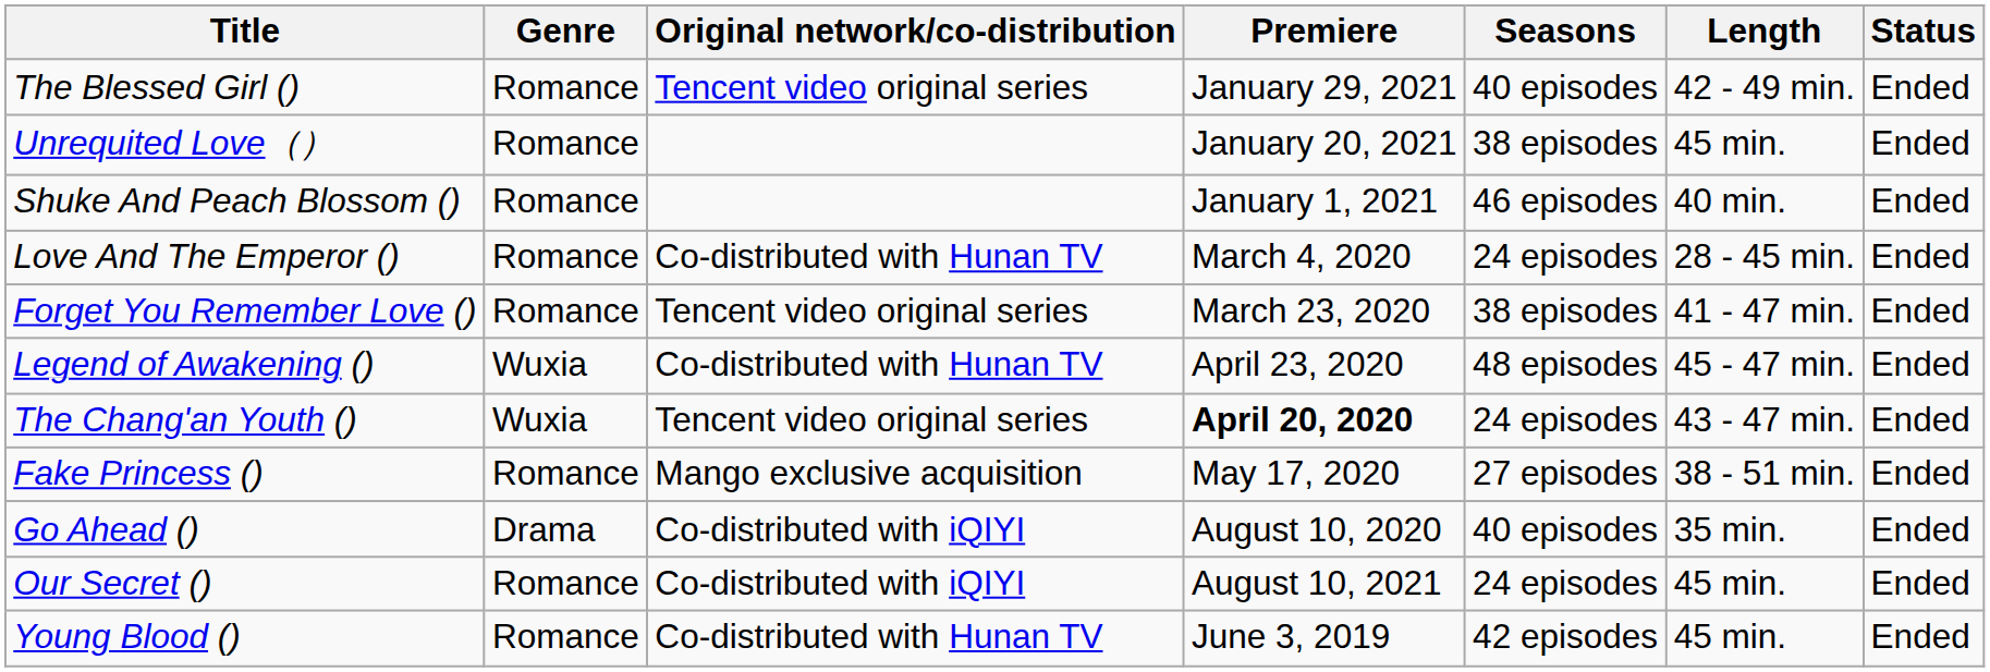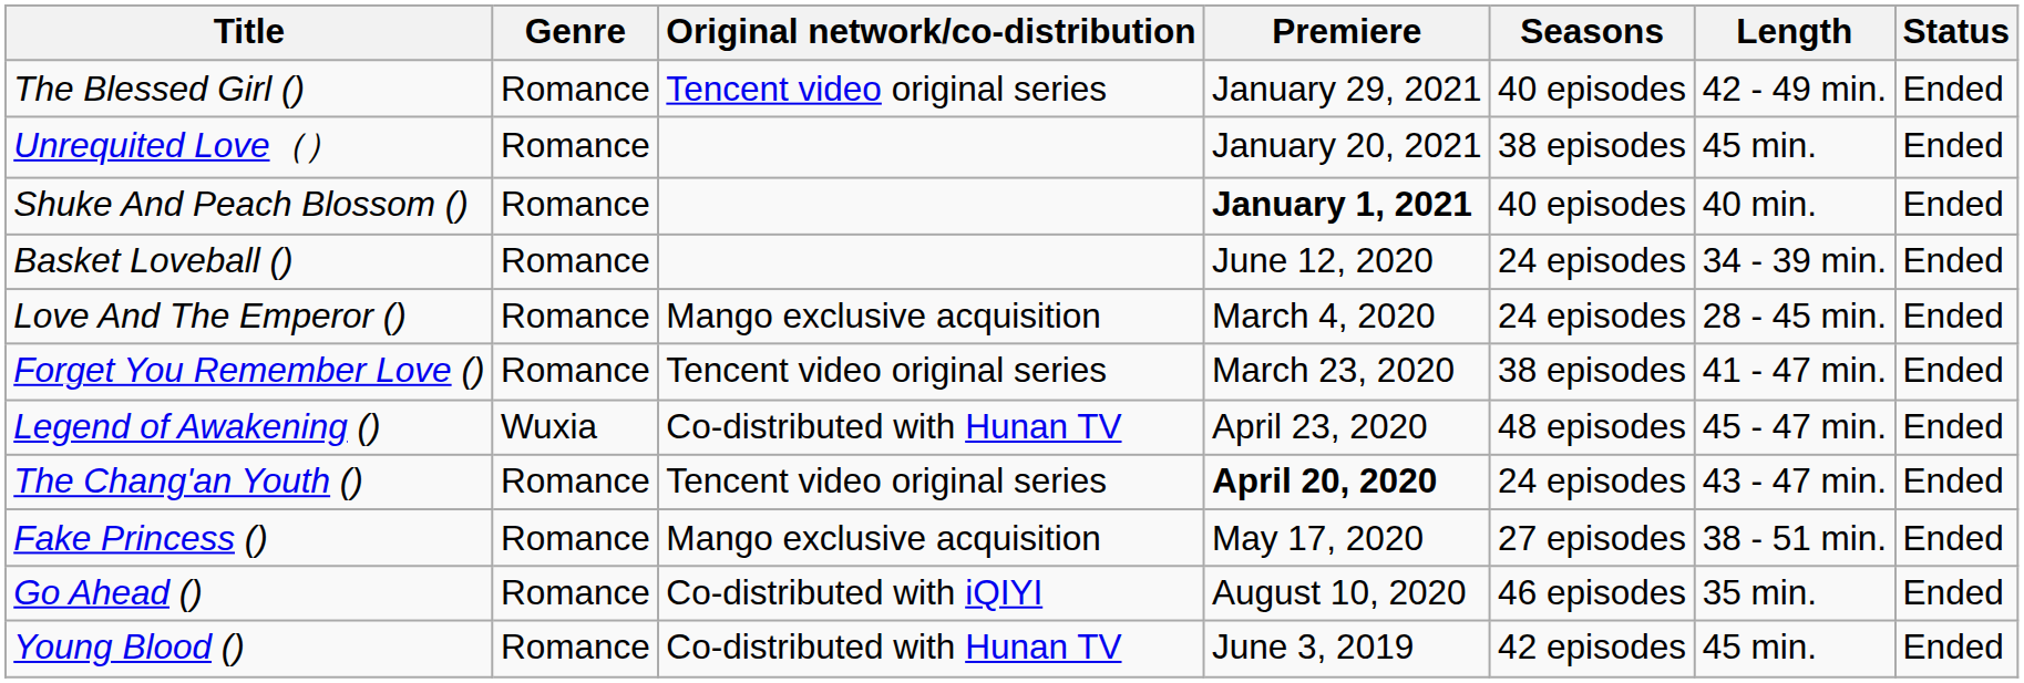Shuke And Peach Blossom () | Premiere: normal -> bold
Shuke And Peach Blossom () | Seasons: 46 episodes -> 40 episodes
+ row: Basket Loveball () | Romance | June 12, 2020 | 24 episodes | 34 - 39 min. | Ended
Love And The Emperor () | Original network/co-distribution: Co-distributed with Hunan TV -> Mango exclusive acquisition
The Chang'an Youth () | Genre: Wuxia -> Romance
Go Ahead () | Genre: Drama -> Romance
Go Ahead () | Seasons: 40 episodes -> 46 episodes
- row: Our Secret () | Romance | Co-distributed with iQIYI | August 10, 2021 | 24 episodes | 45 min. | Ended
